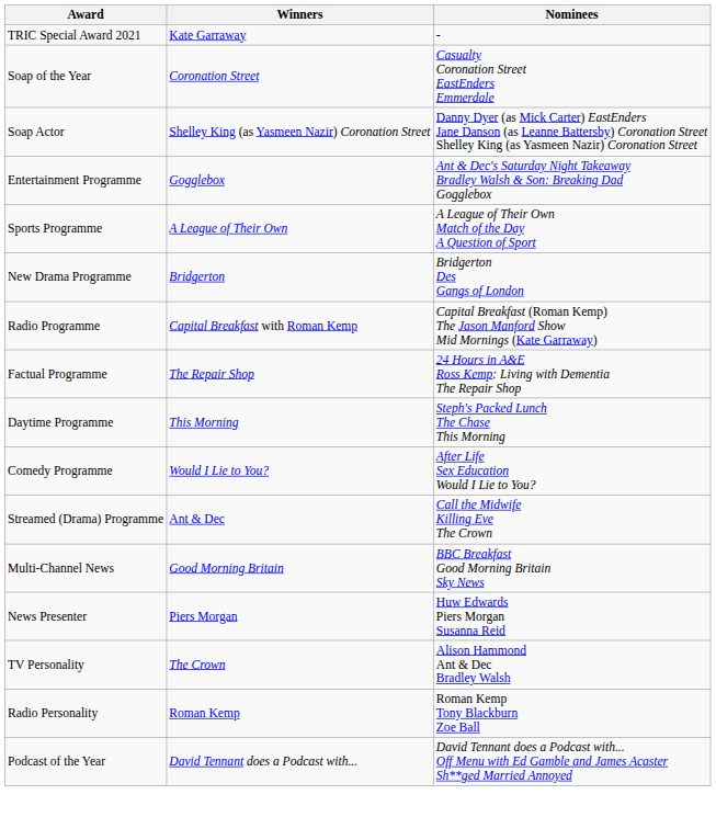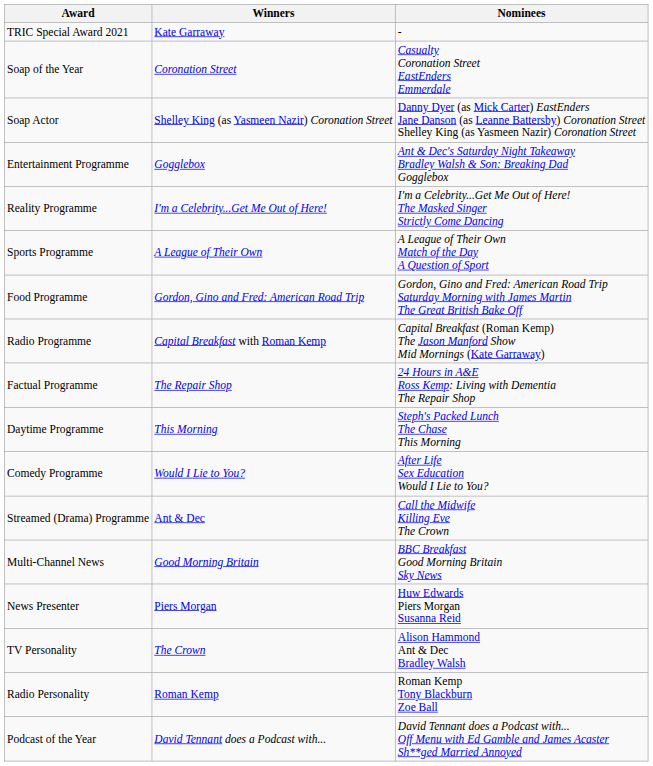+ row: Reality Programme | I'm a Celebrity...Get Me Out of Here! | I'm a Celebrity...Get Me Out of Here! The Masked Singer Strictly Come Dancing
+ row: Food Programme | Gordon, Gino and Fred: American Road Trip | Gordon, Gino and Fred: American Road Trip Saturday Morning with James Martin The Great British Bake Off
- row: New Drama Programme | Bridgerton | Bridgerton Des Gangs of London
